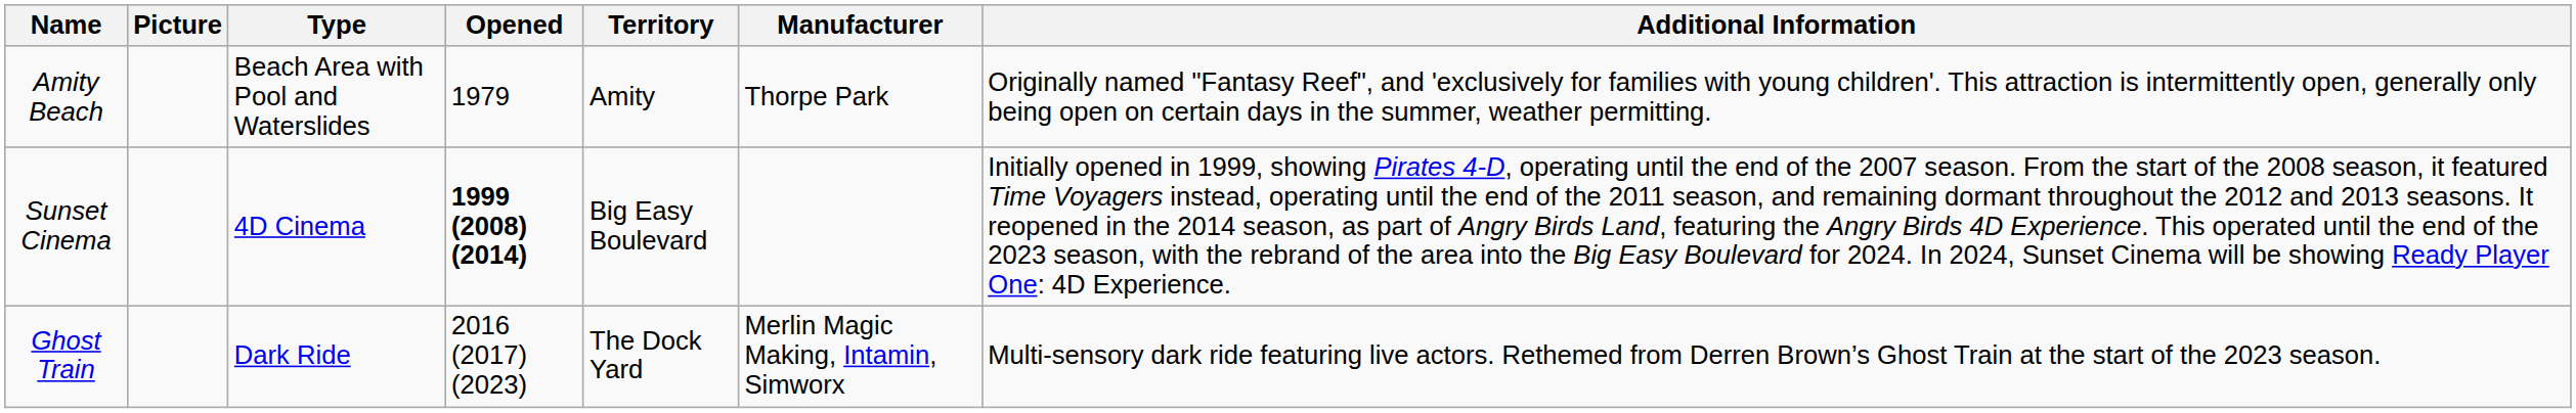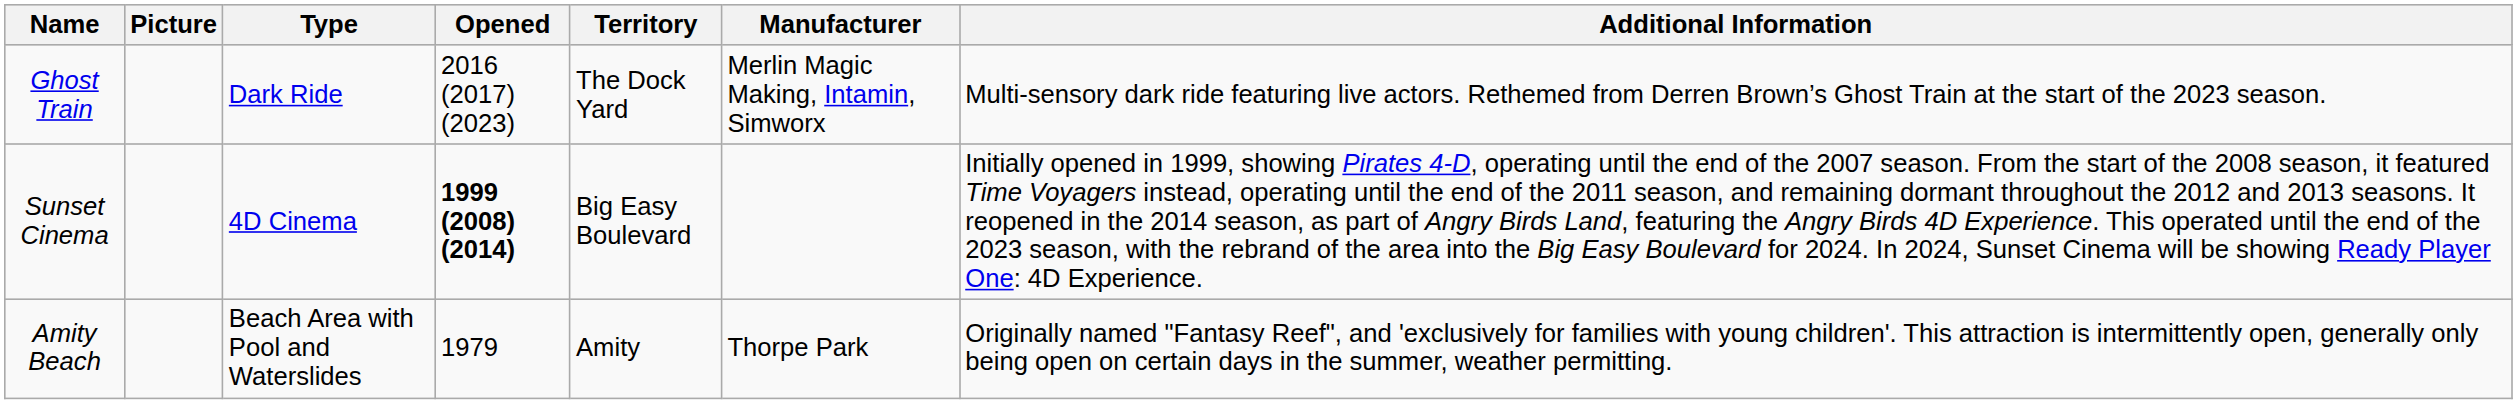rows swapped: Ghost Train <-> Amity Beach
